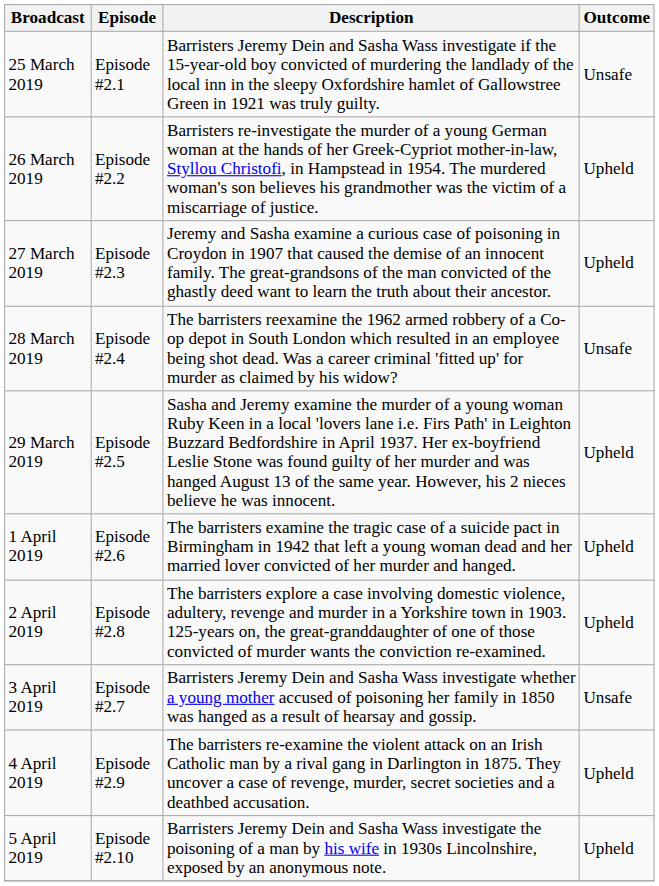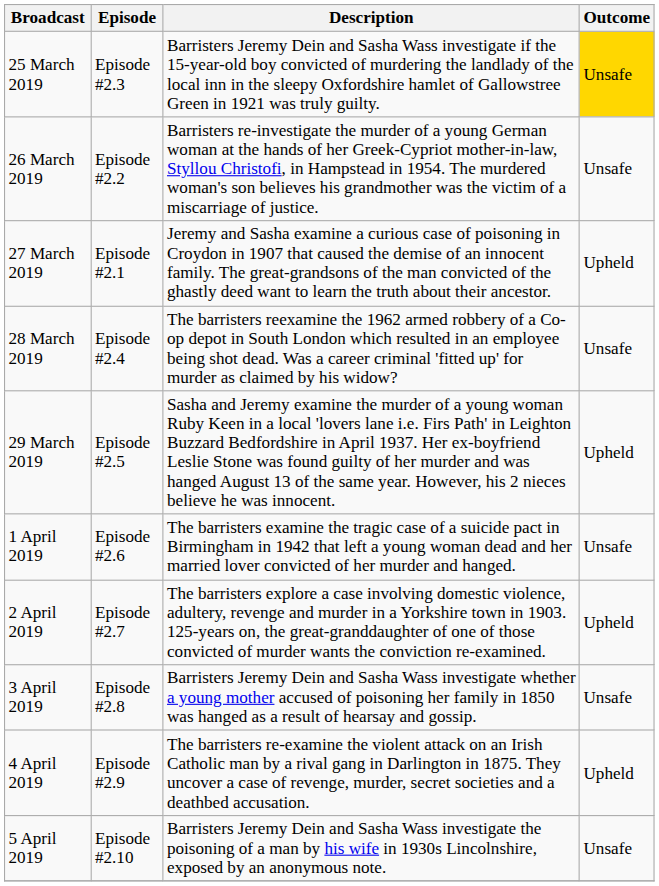25 March 2019 | Episode: Episode #2.1 -> Episode #2.3
25 March 2019 | Outcome: no background -> gold background
26 March 2019 | Outcome: Upheld -> Unsafe
27 March 2019 | Episode: Episode #2.3 -> Episode #2.1
1 April 2019 | Outcome: Upheld -> Unsafe
2 April 2019 | Episode: Episode #2.8 -> Episode #2.7
3 April 2019 | Episode: Episode #2.7 -> Episode #2.8
5 April 2019 | Outcome: Upheld -> Unsafe
